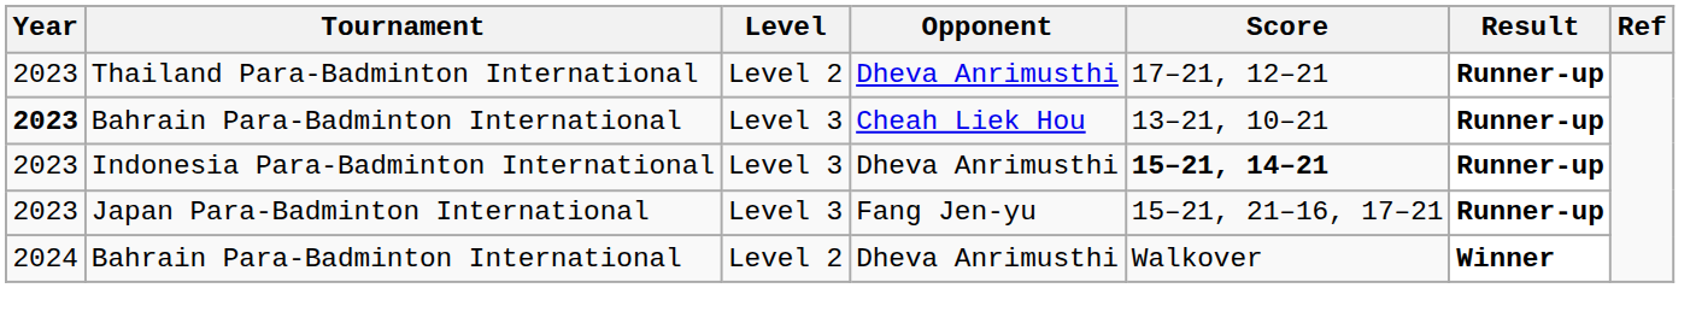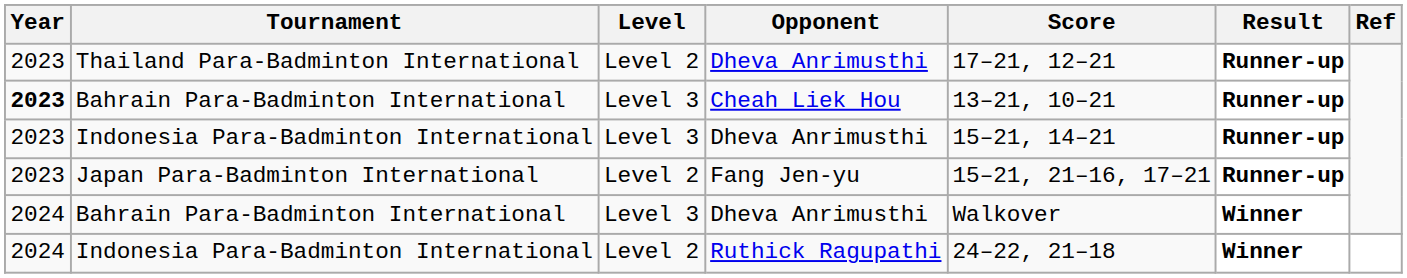Indonesia Para-Badminton International / Dheva Anrimusthi | Score: bold -> normal
Japan Para-Badminton International | Level: Level 3 -> Level 2
Bahrain Para-Badminton International / Dheva Anrimusthi | Level: Level 2 -> Level 3
+ row: 2024 | Indonesia Para-Badminton International | Level 2 | Ruthick Ragupathi | 24–22, 21–18 | Winner
